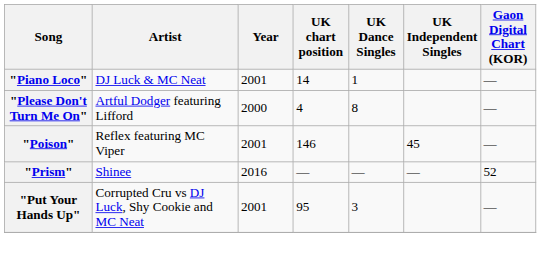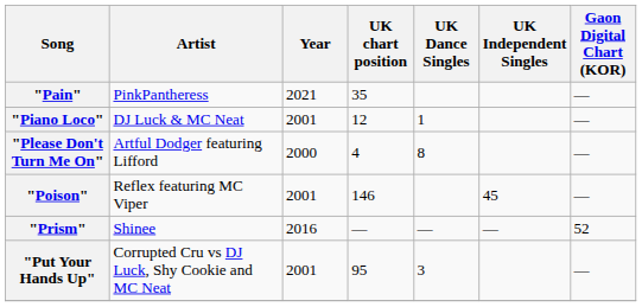+ row: "Pain" | PinkPantheress | 2021 | 35 | —
"Piano Loco" | UK chart position: 14 -> 12
